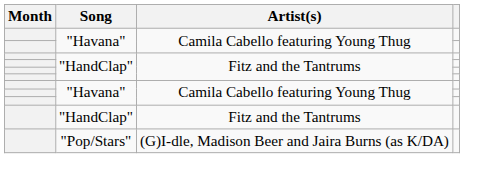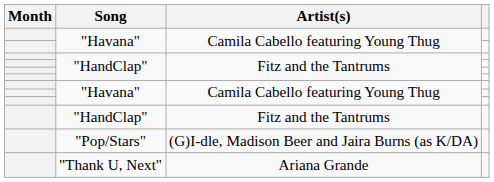+ row: "Thank U, Next" | Ariana Grande
